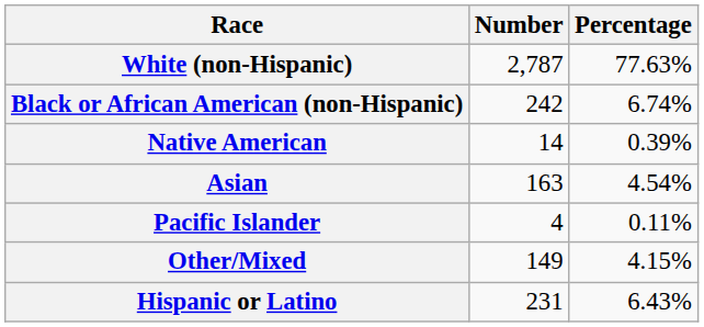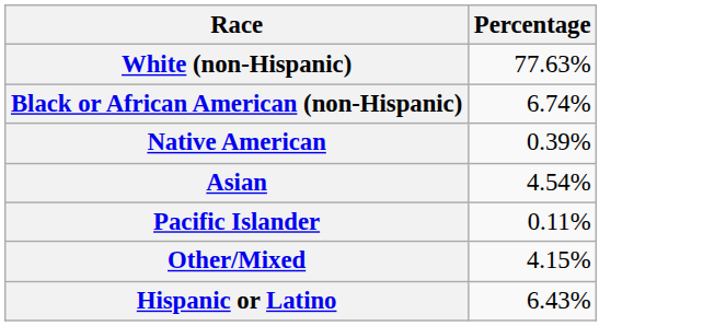- column: Number | 2,787 | 242 | 14 | 163 | 4 | 149 | 231
